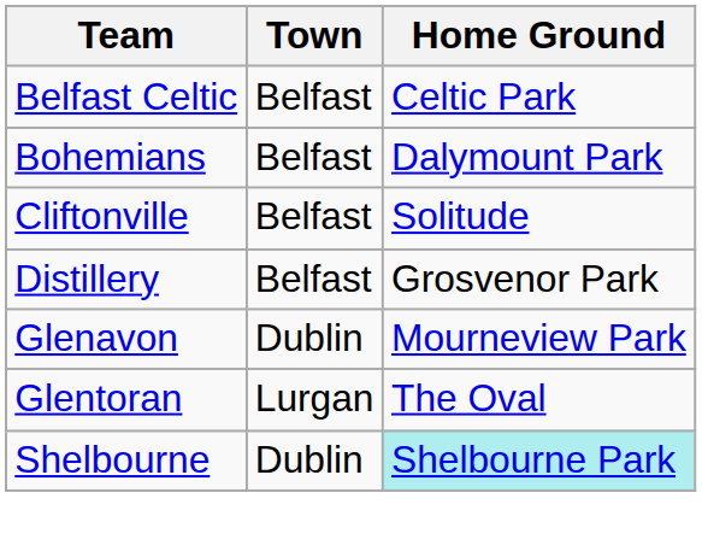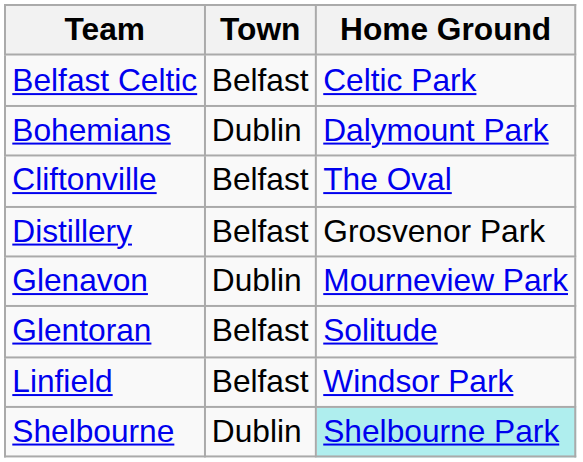Bohemians | Town: Belfast -> Dublin
Cliftonville | Home Ground: Solitude -> The Oval
Glentoran | Town: Lurgan -> Belfast
Glentoran | Home Ground: The Oval -> Solitude
+ row: Linfield | Belfast | Windsor Park
